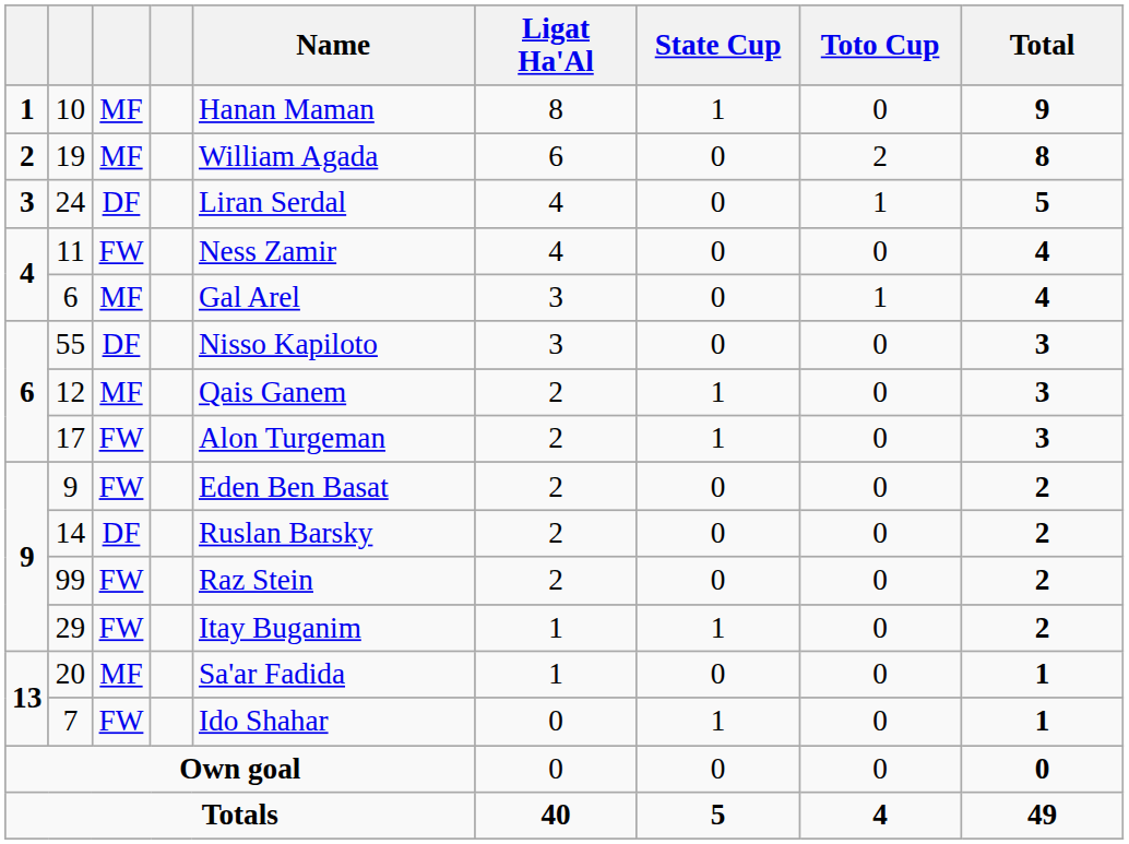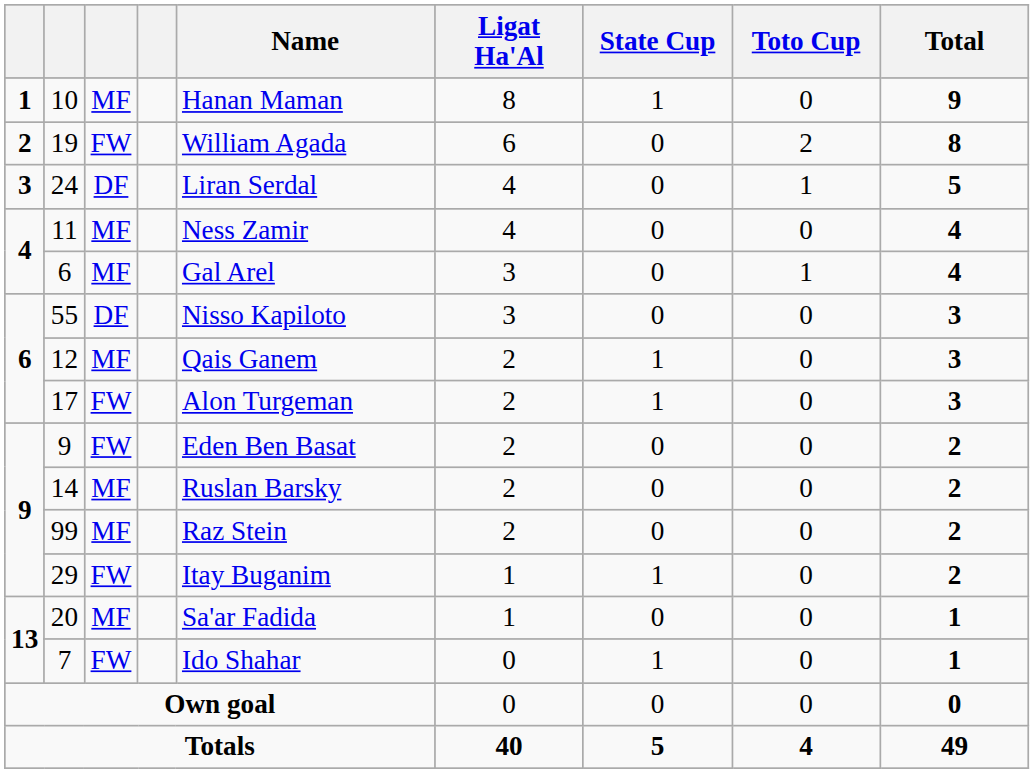19 | column 3: MF -> FW
11 | column 3: FW -> MF
14 | column 3: DF -> MF
99 | column 3: FW -> MF
